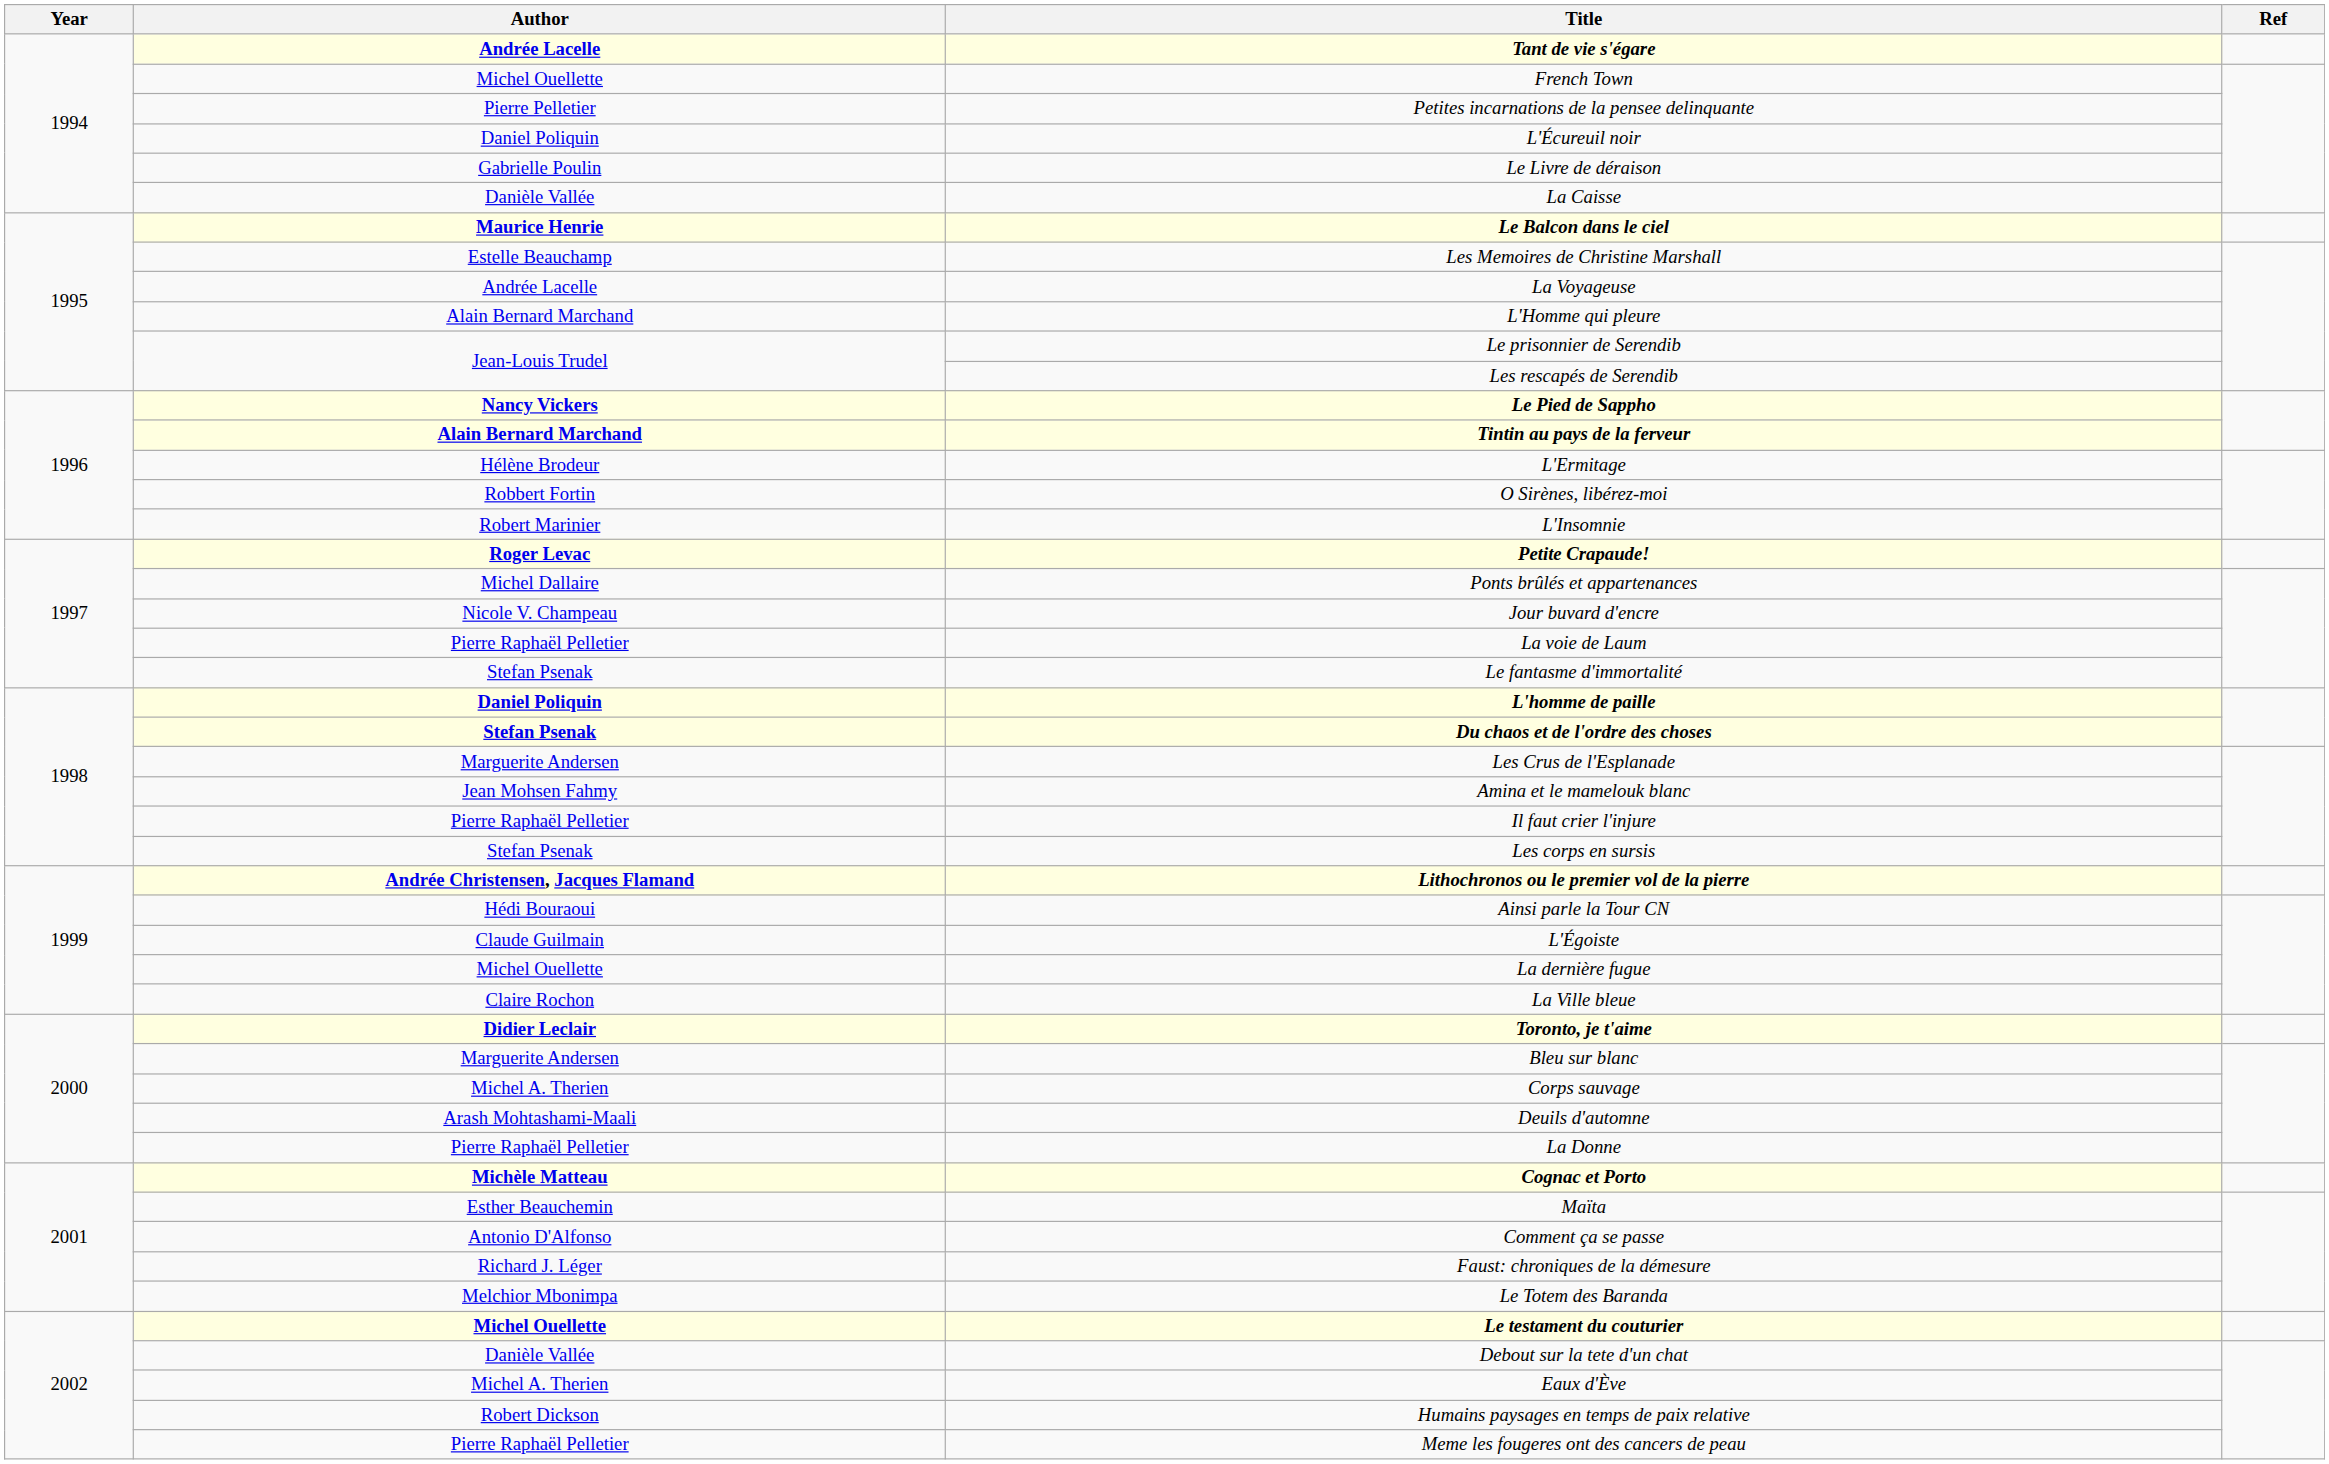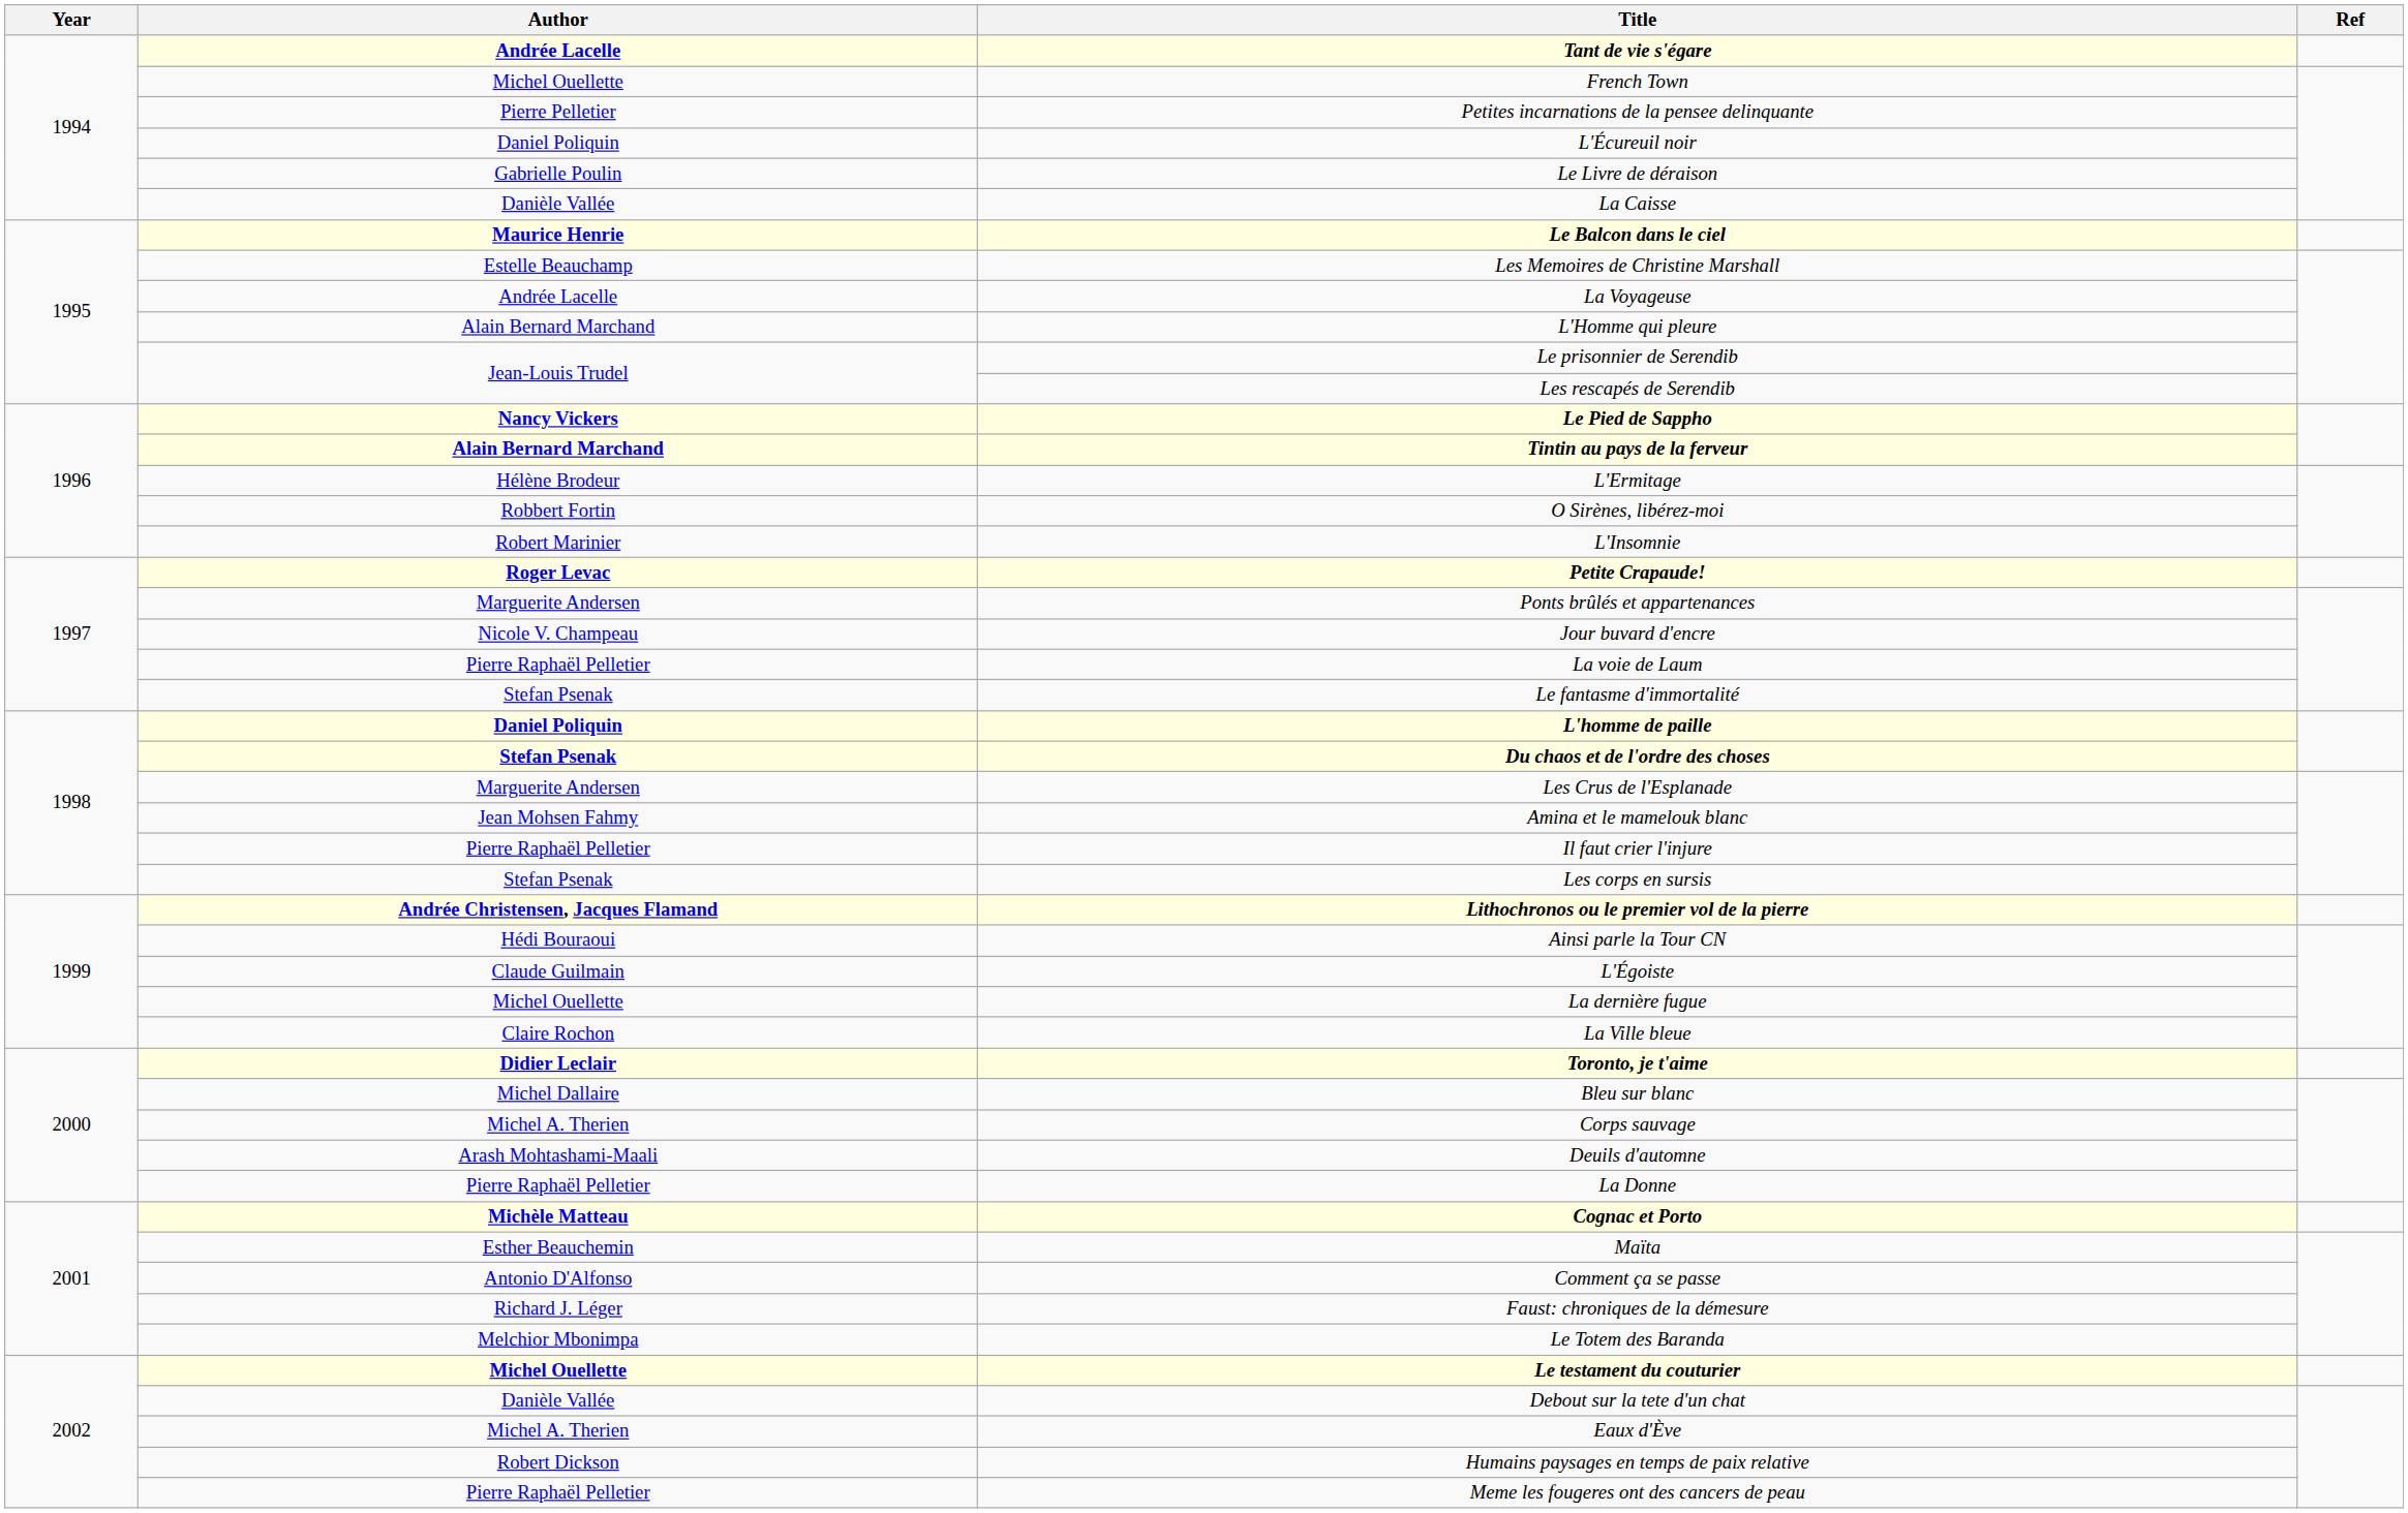Ponts brûlés et appartenances | Author: Michel Dallaire -> Marguerite Andersen
Bleu sur blanc | Author: Marguerite Andersen -> Michel Dallaire
